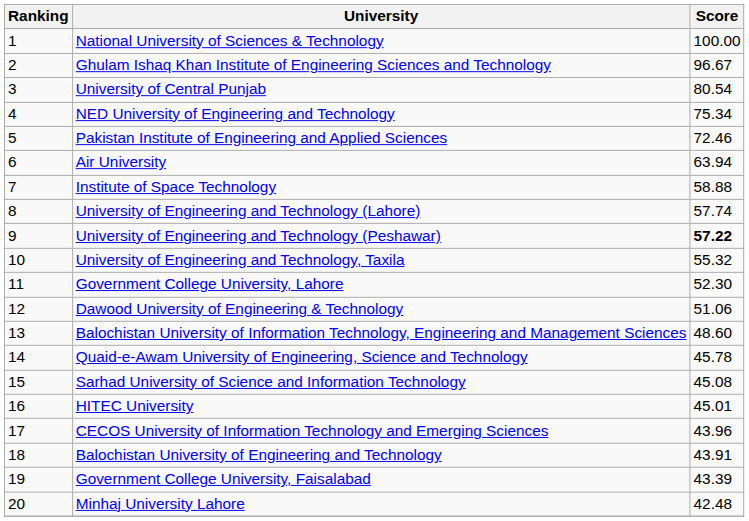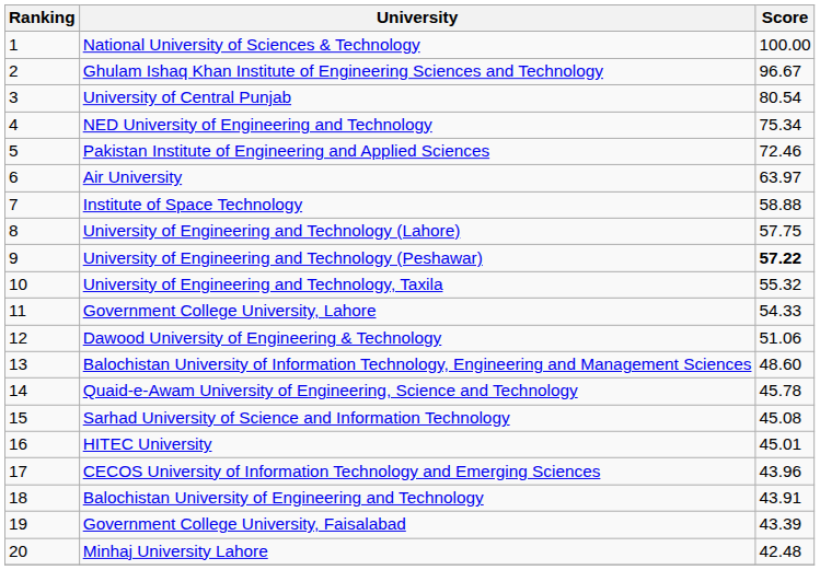Air University | Score: 63.94 -> 63.97
University of Engineering and Technology (Lahore) | Score: 57.74 -> 57.75
Government College University, Lahore | Score: 52.30 -> 54.33
